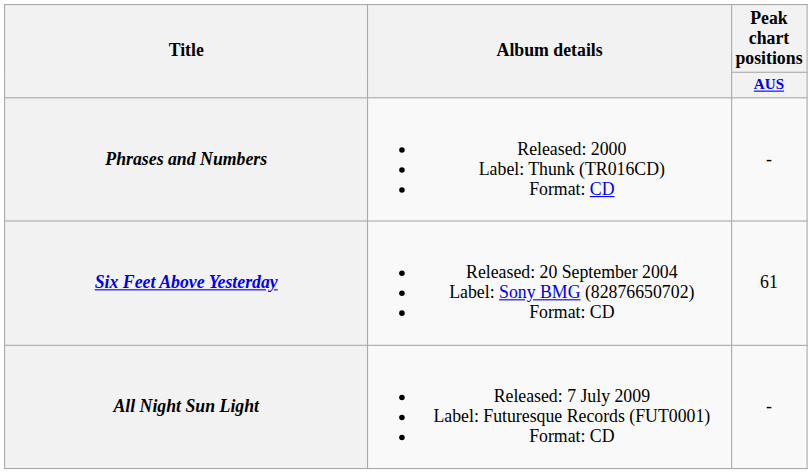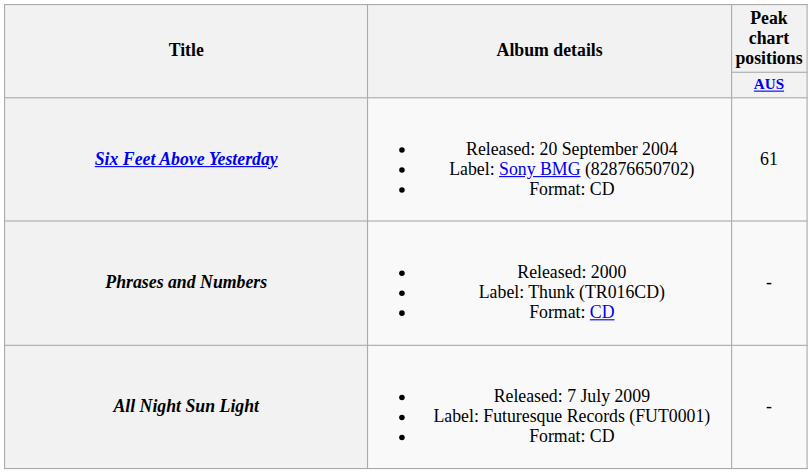rows swapped: Phrases and Numbers <-> Six Feet Above Yesterday
